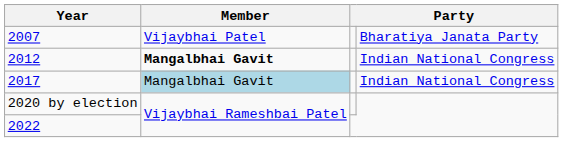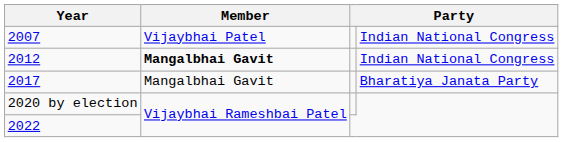2007 | column 4: Bharatiya Janata Party -> Indian National Congress
2017 | Member: lightblue background -> no background
2017 | column 4: Indian National Congress -> Bharatiya Janata Party
